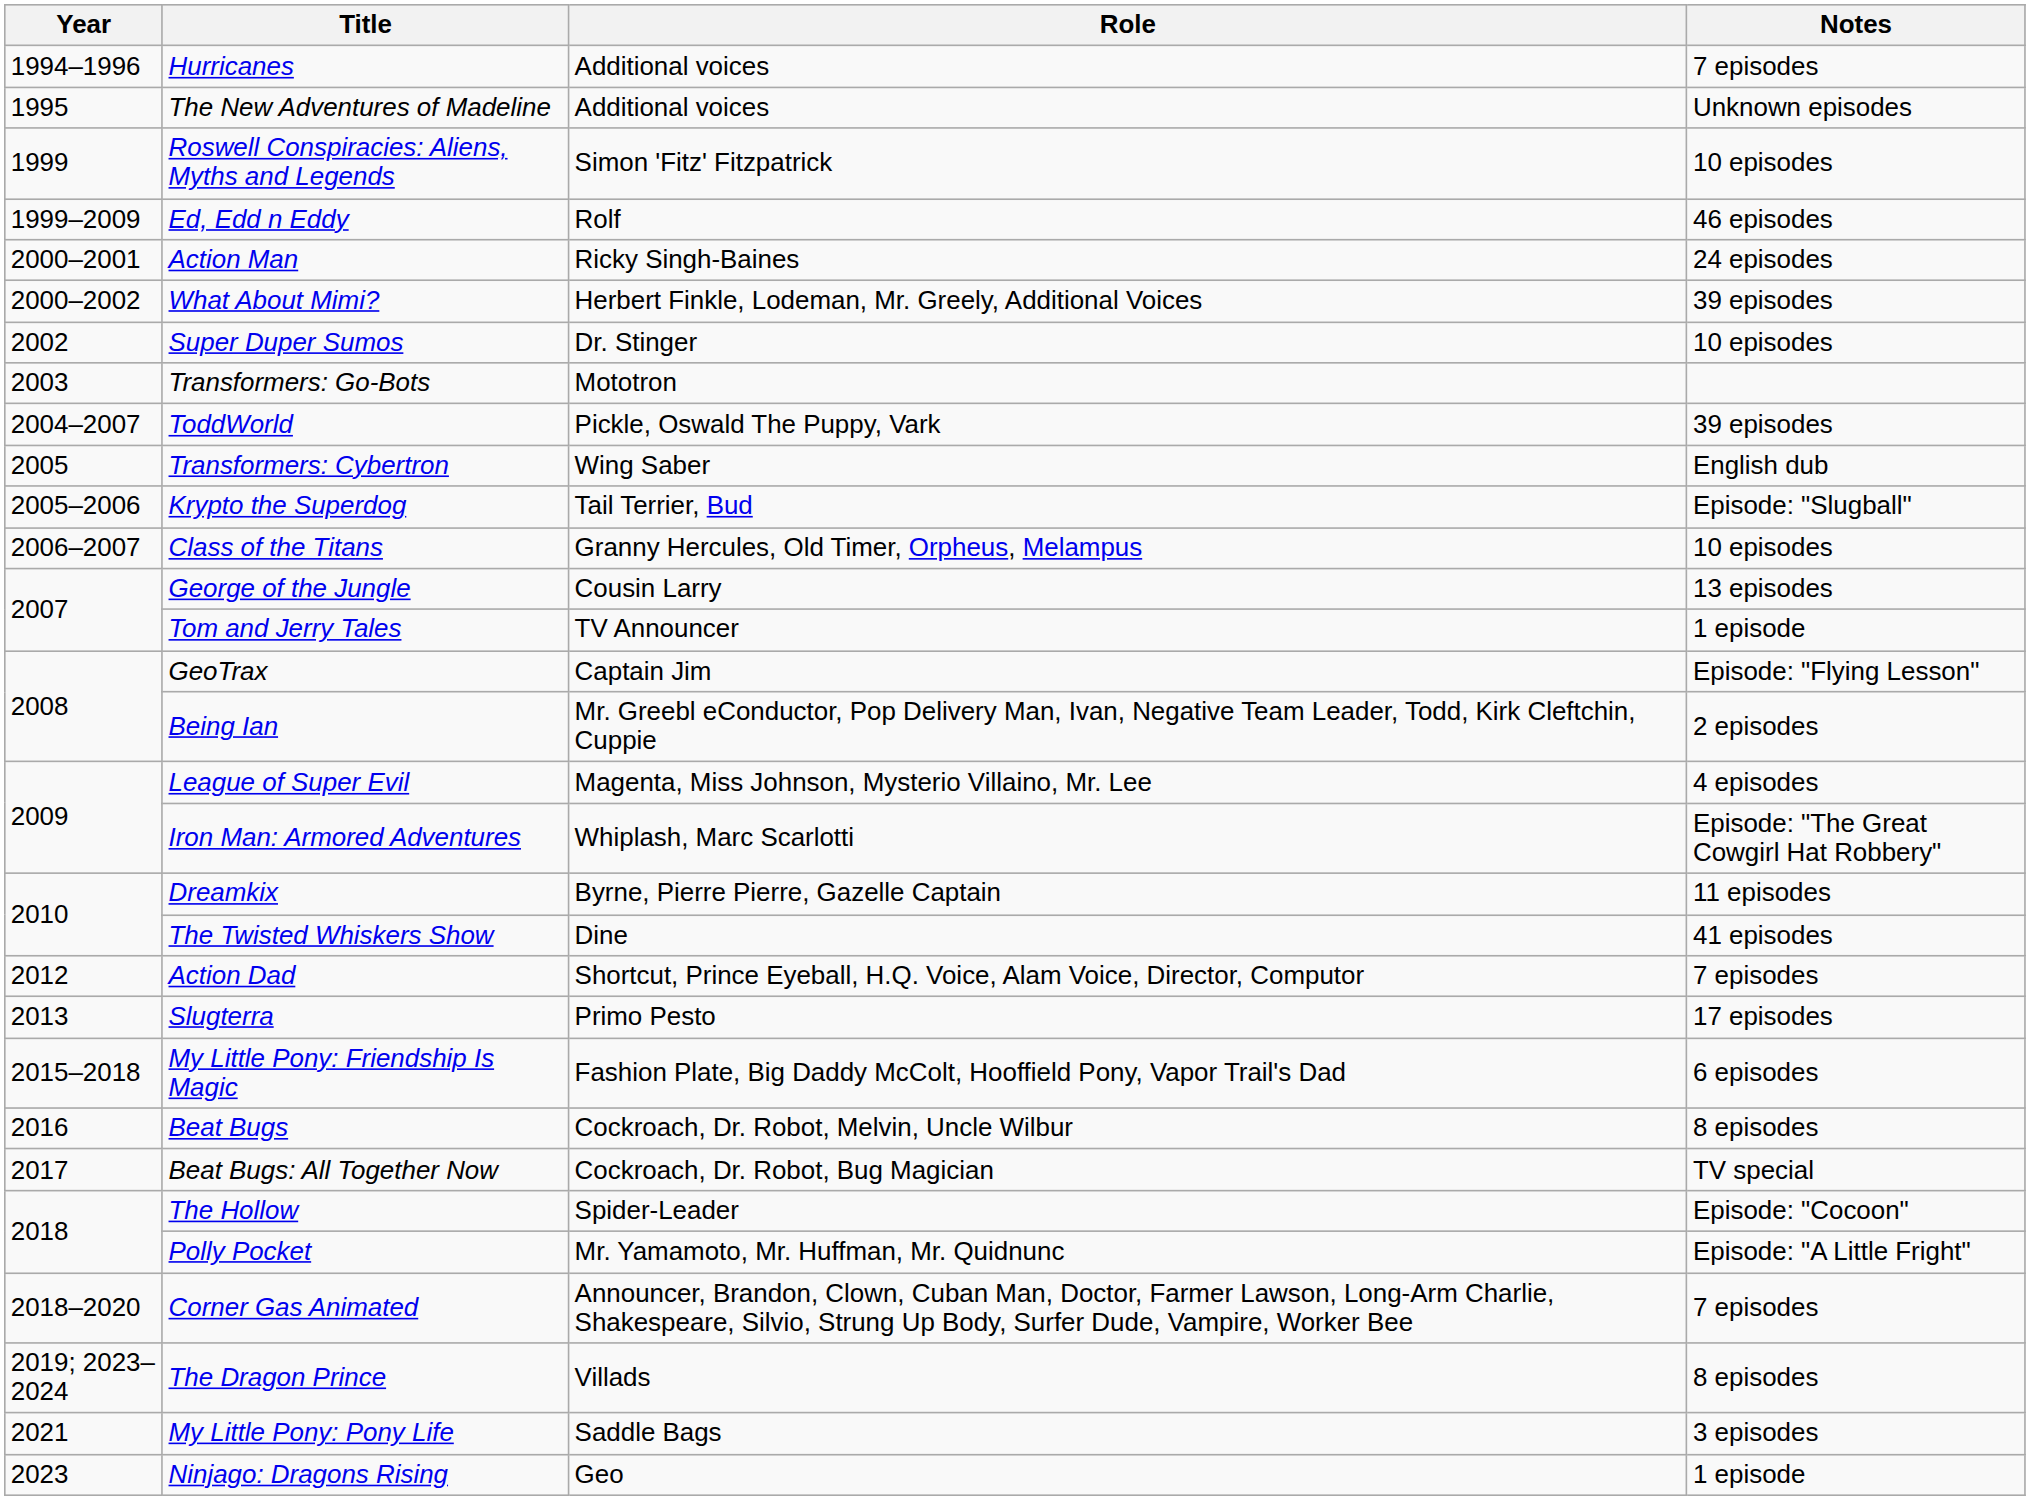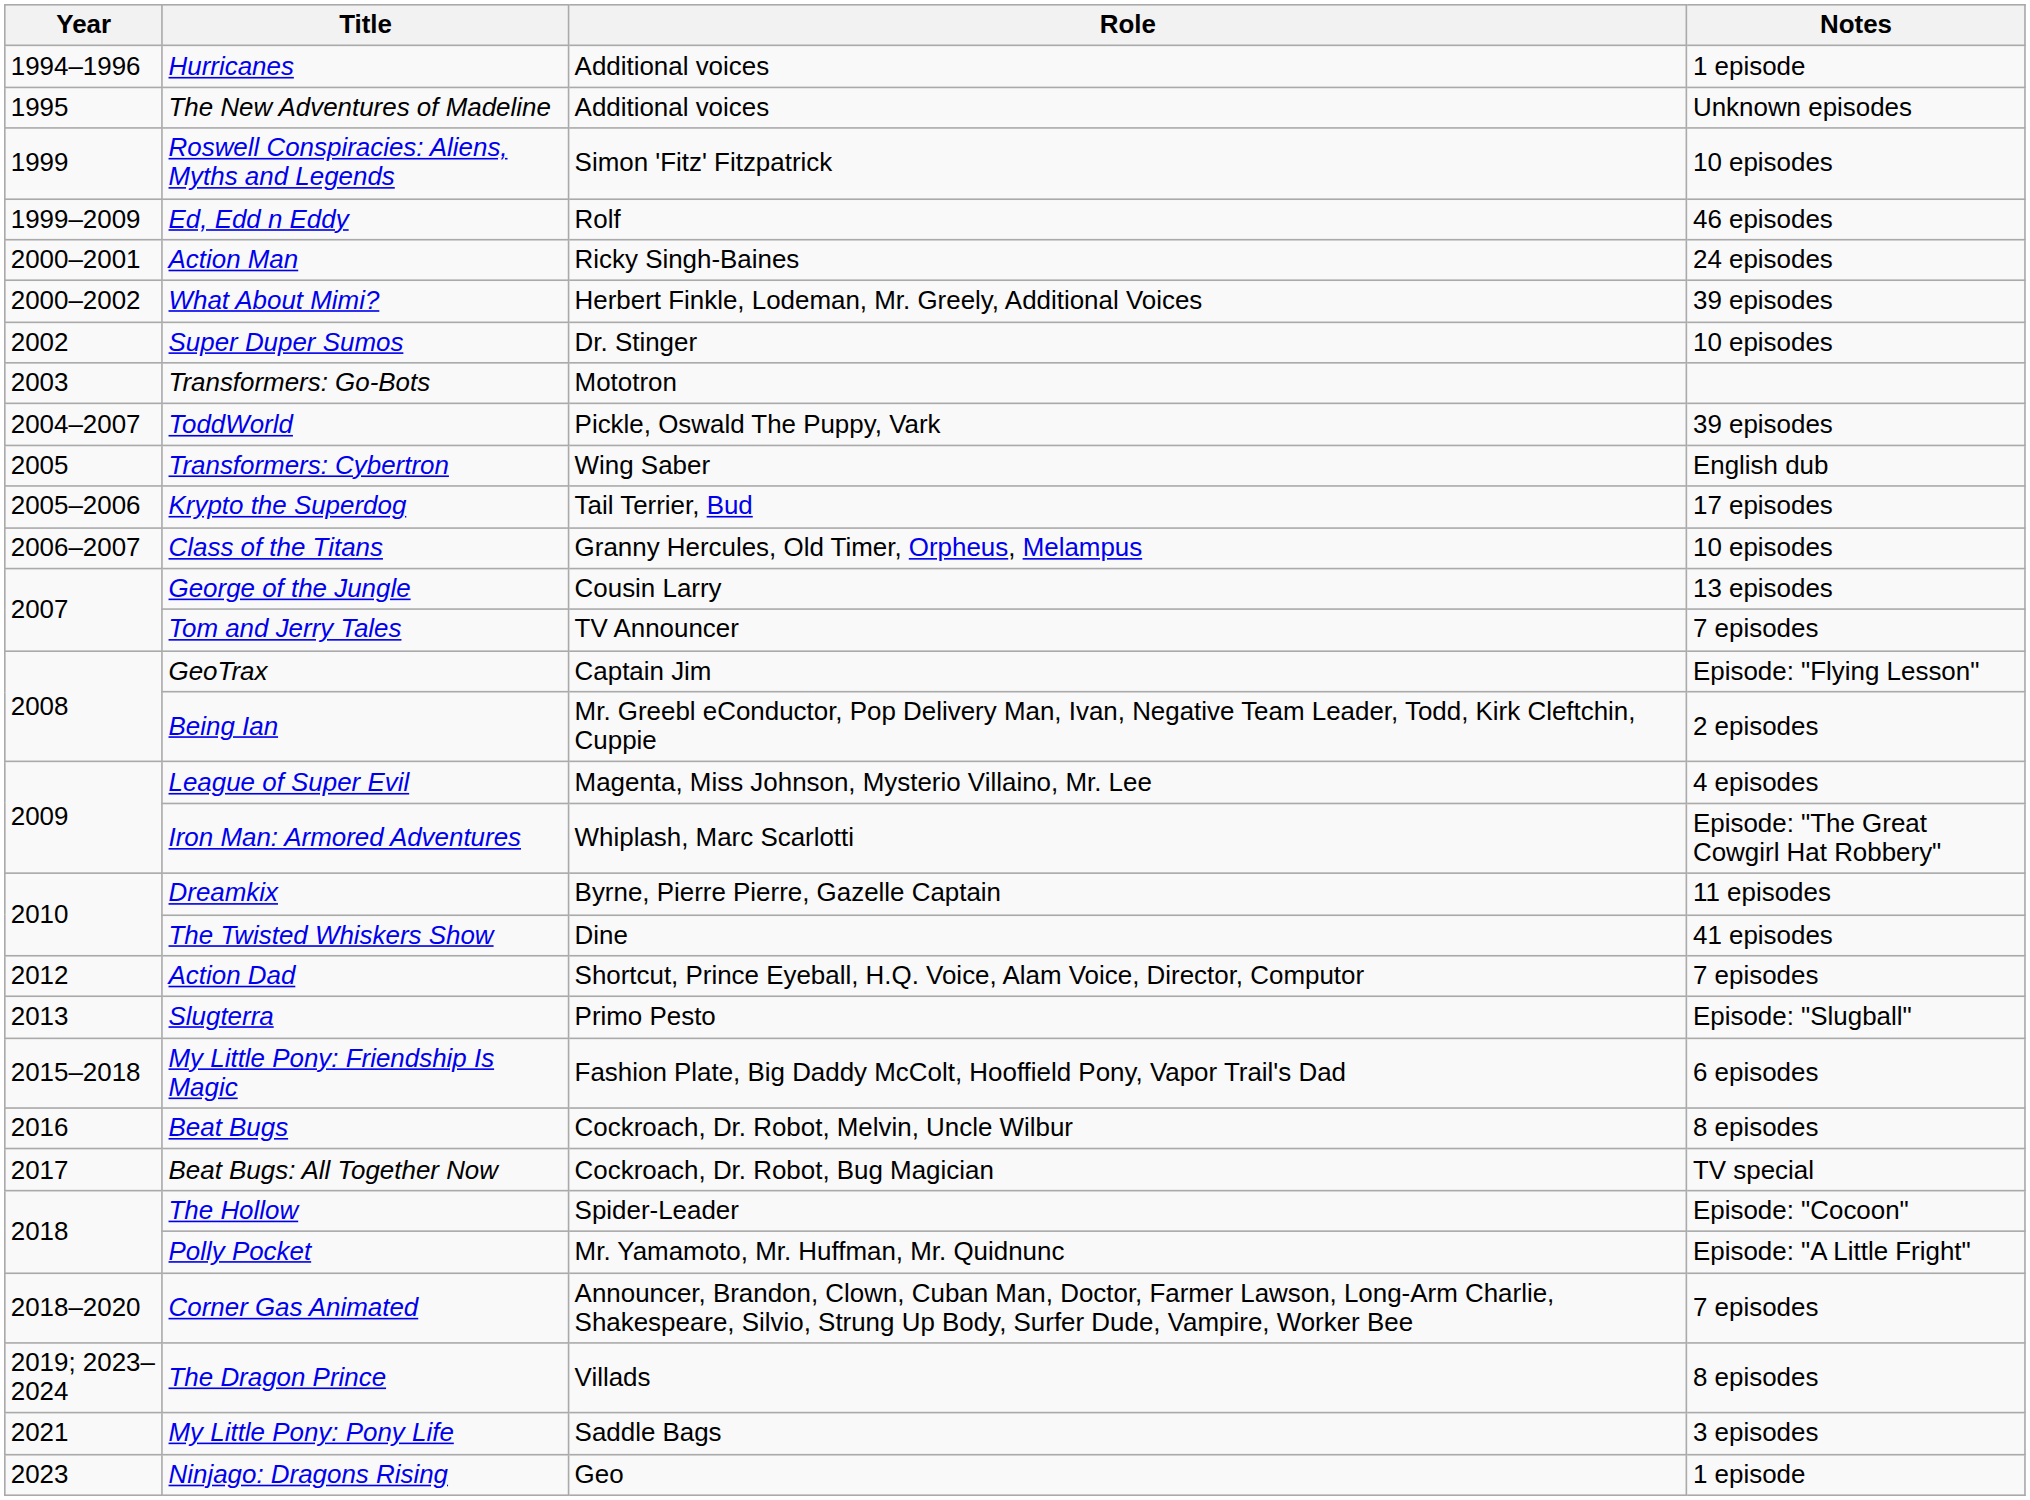Hurricanes | Notes: 7 episodes -> 1 episode
Krypto the Superdog | Notes: Episode: "Slugball" -> 17 episodes
Tom and Jerry Tales | Notes: 1 episode -> 7 episodes
Slugterra | Notes: 17 episodes -> Episode: "Slugball"
